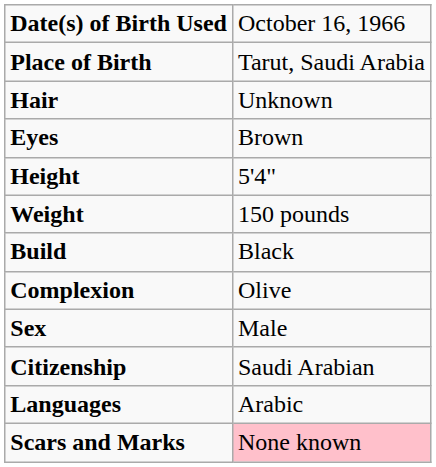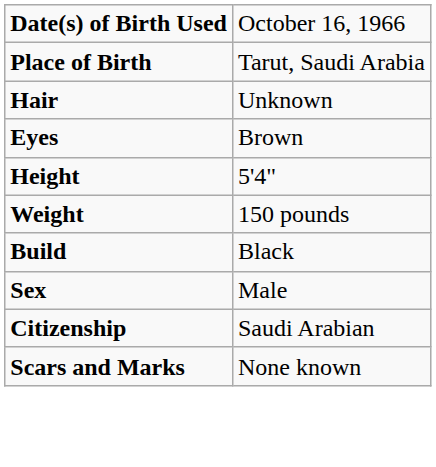- row: Complexion | Olive
- row: Languages | Arabic
Scars and Marks | column 2: pink background -> no background
